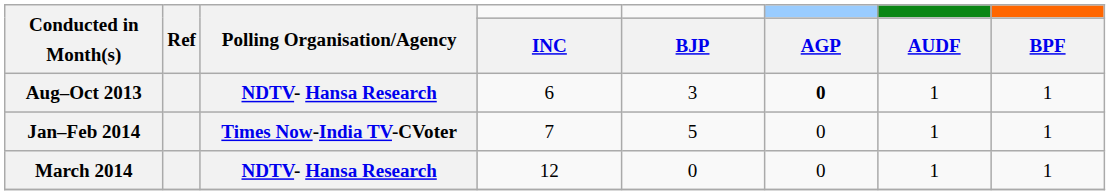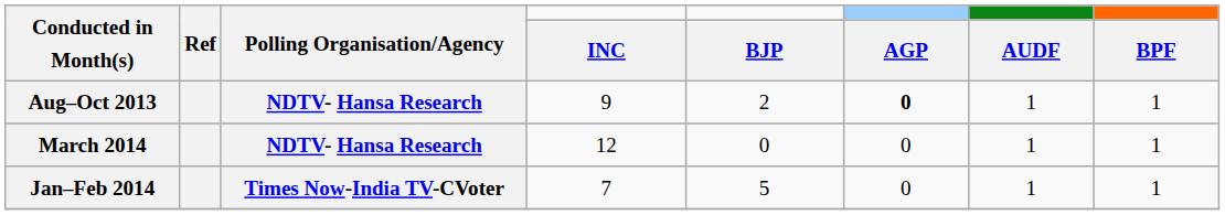Aug–Oct 2013 | INC: 6 -> 9
Aug–Oct 2013 | BJP: 3 -> 2
rows swapped: Jan–Feb 2014 <-> March 2014
